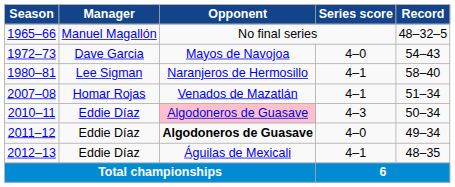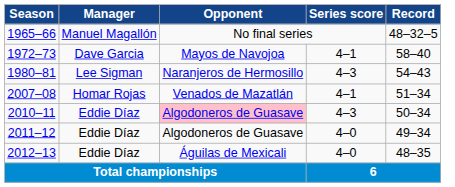1972–73 | Series score: 4–0 -> 4–1
1972–73 | Record: 54–43 -> 58–40
1980–81 | Series score: 4–1 -> 4–3
1980–81 | Record: 58–40 -> 54–43
2011–12 | Opponent: bold -> normal
2012–13 | Series score: 4–1 -> 4–0
